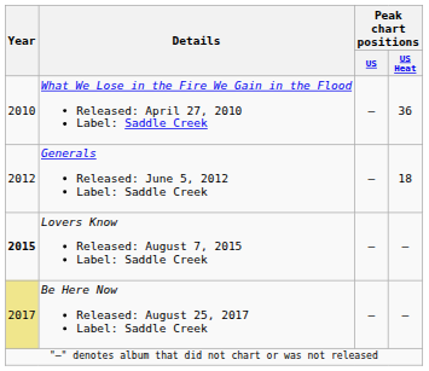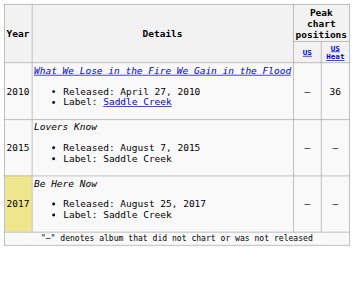- row: 2012 | Generals Released: June 5, 2012 Label: Saddle Creek | — | 18
Lovers Know Released: August 7, 2015 Label: Saddle Creek | Year: bold -> normal
